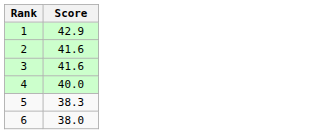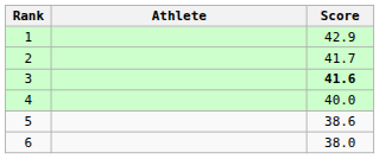+ column: Athlete
2 | Score: 41.6 -> 41.7
3 | Score: normal -> bold
5 | Score: 38.3 -> 38.6
